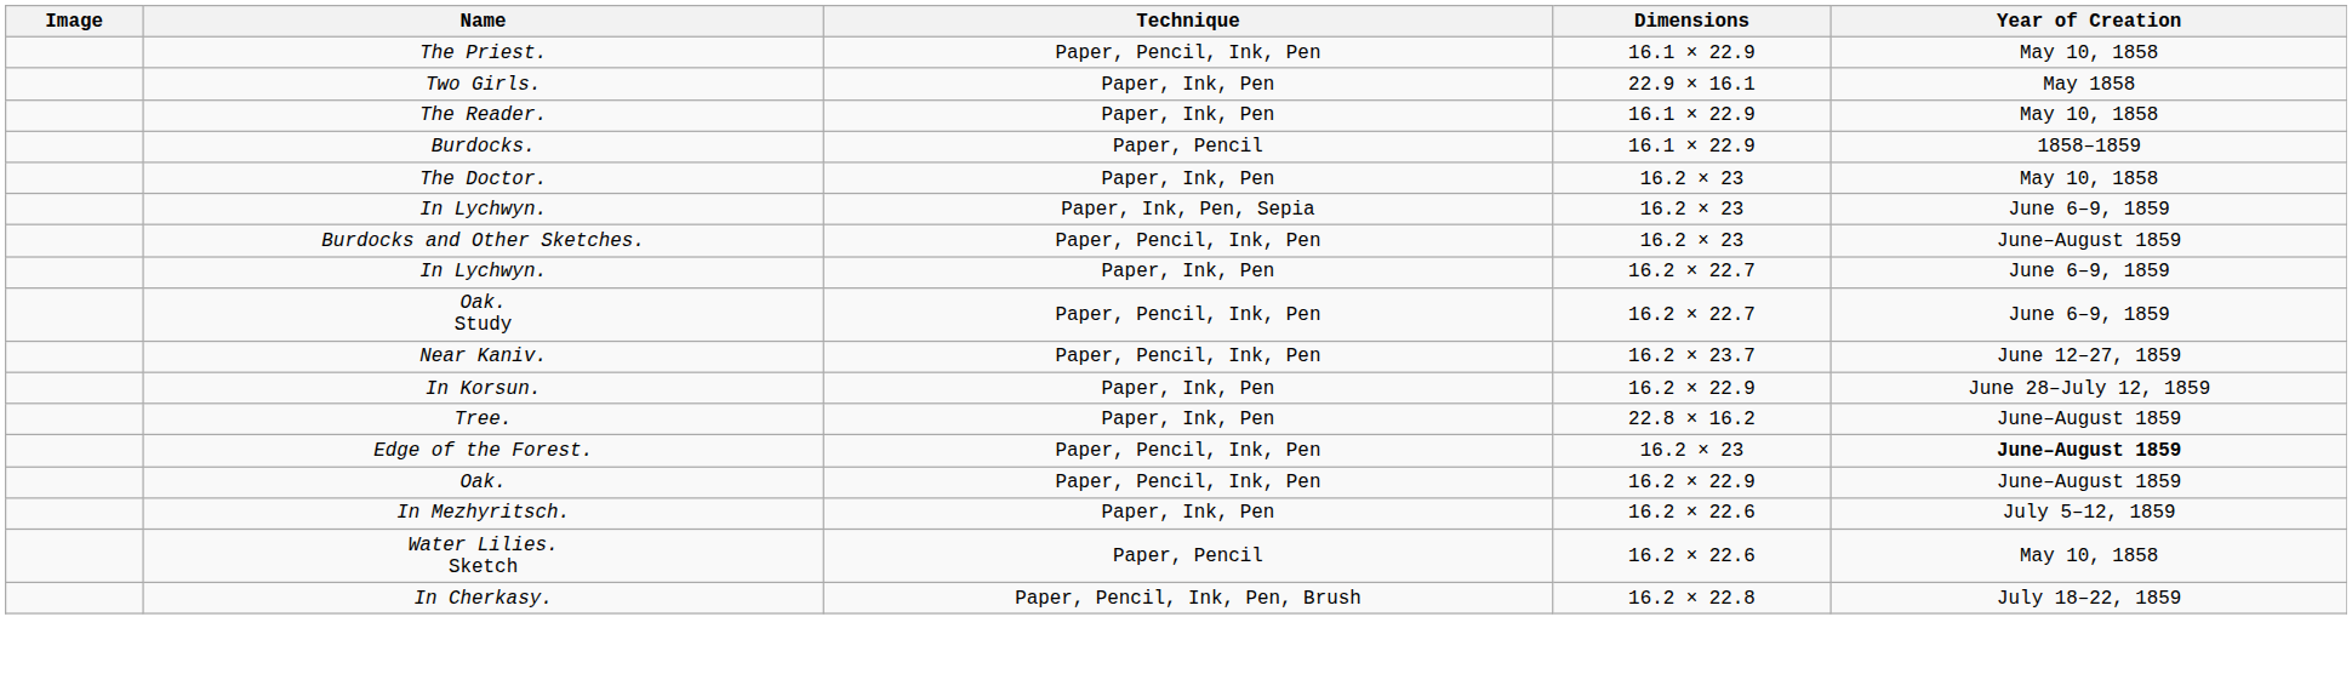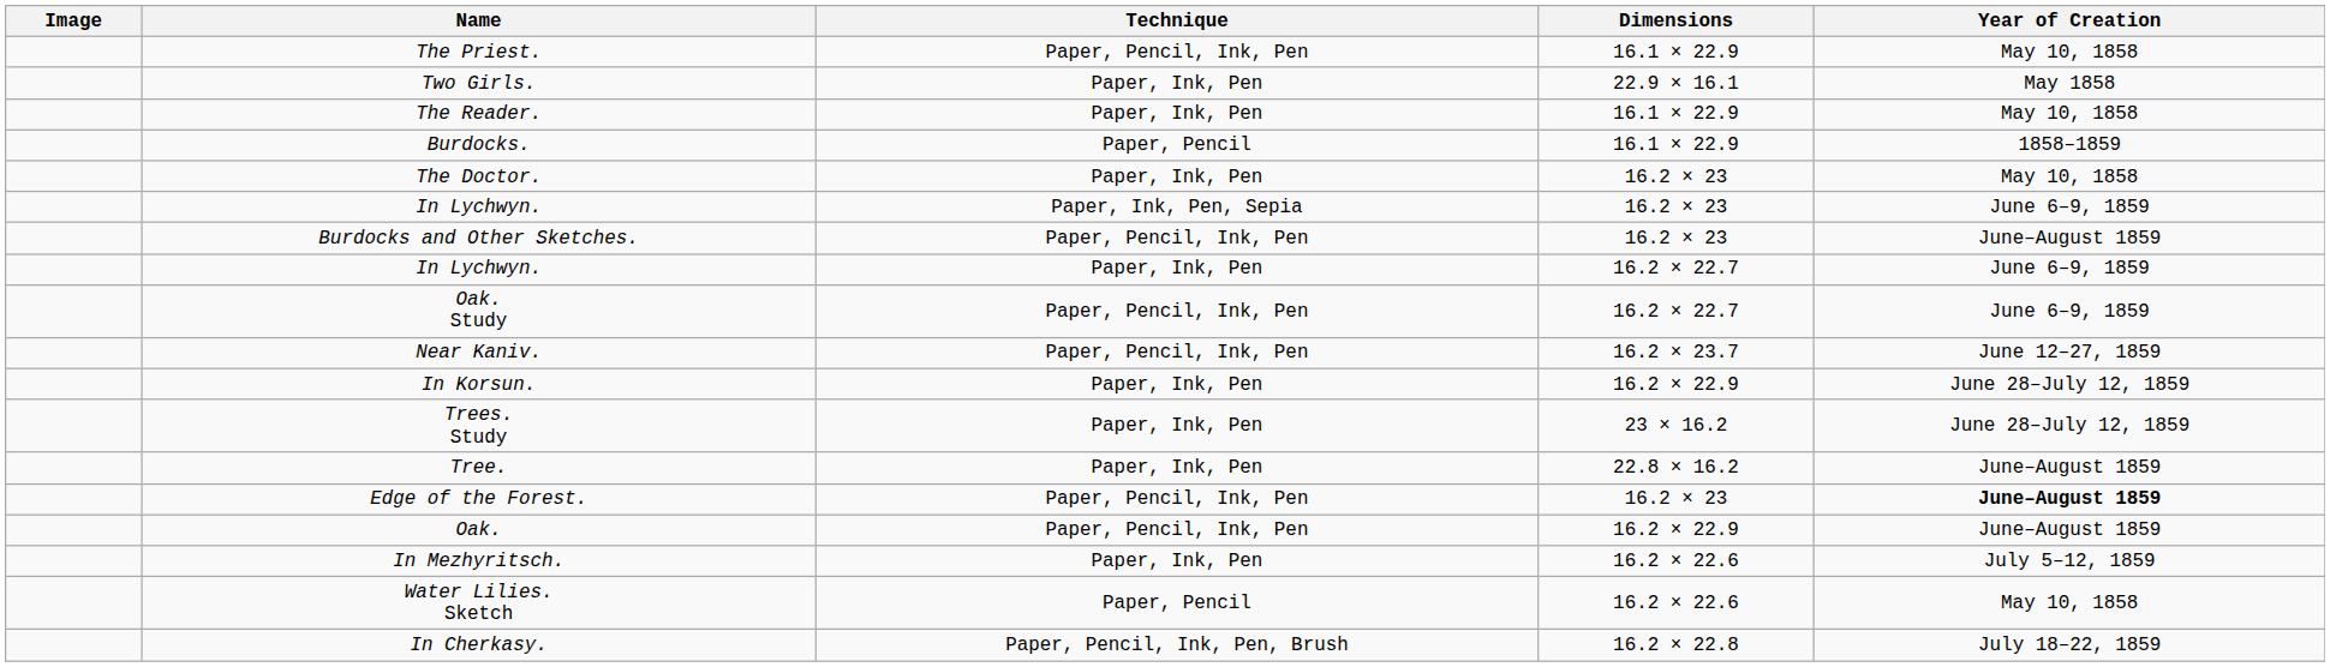+ row: Trees. Study | Paper, Ink, Pen | 23 × 16.2 | June 28–July 12, 1859
